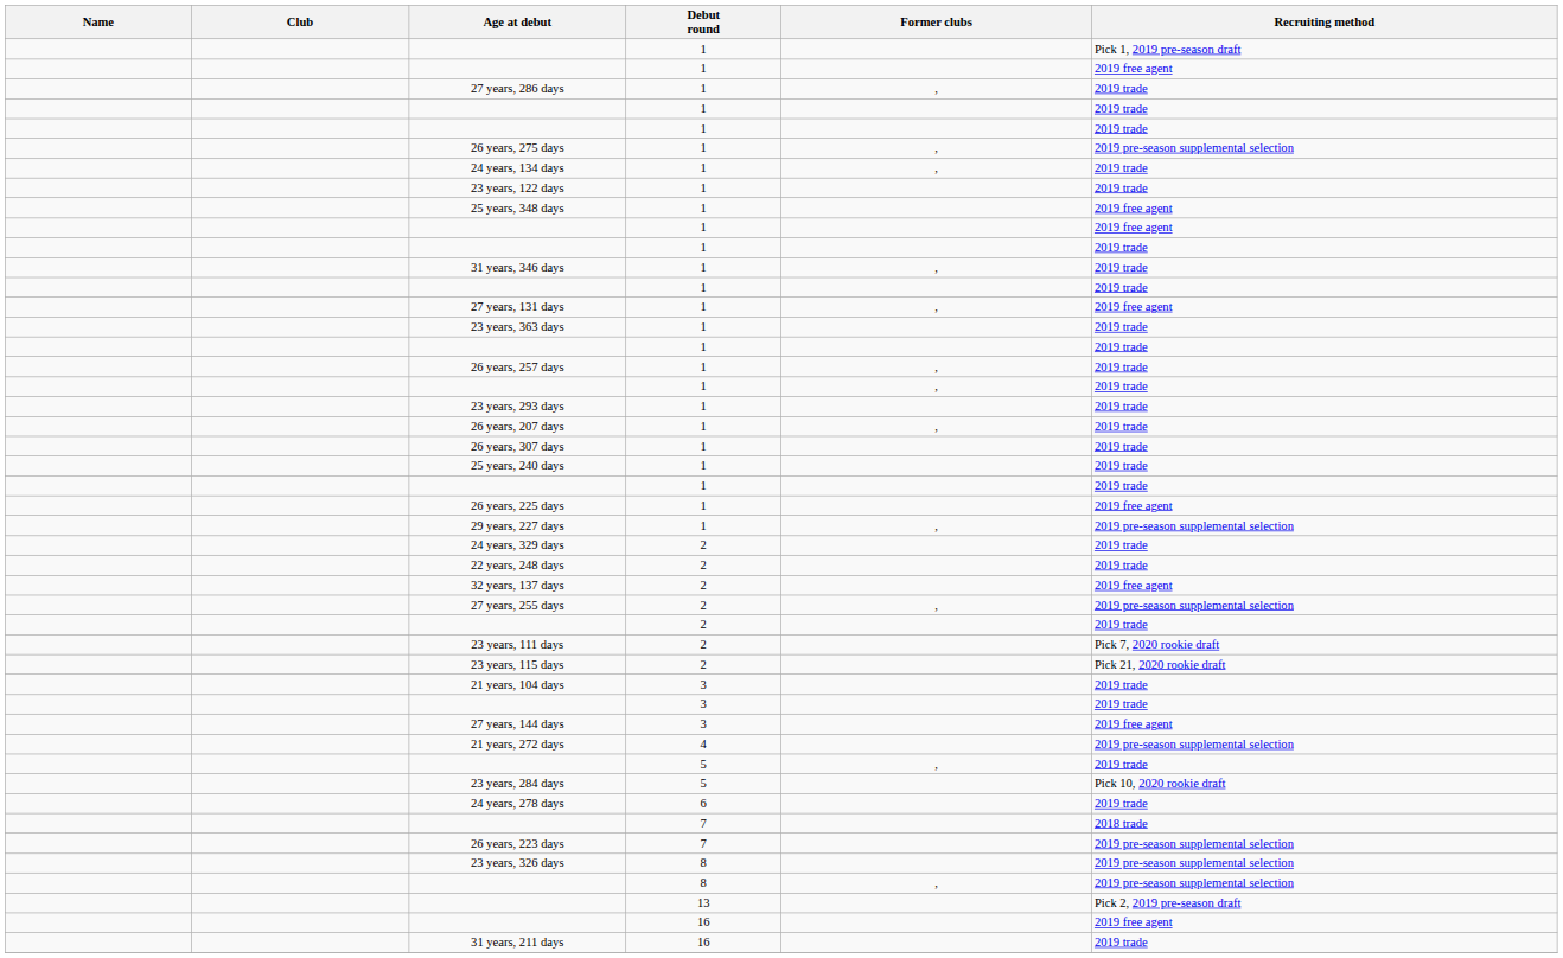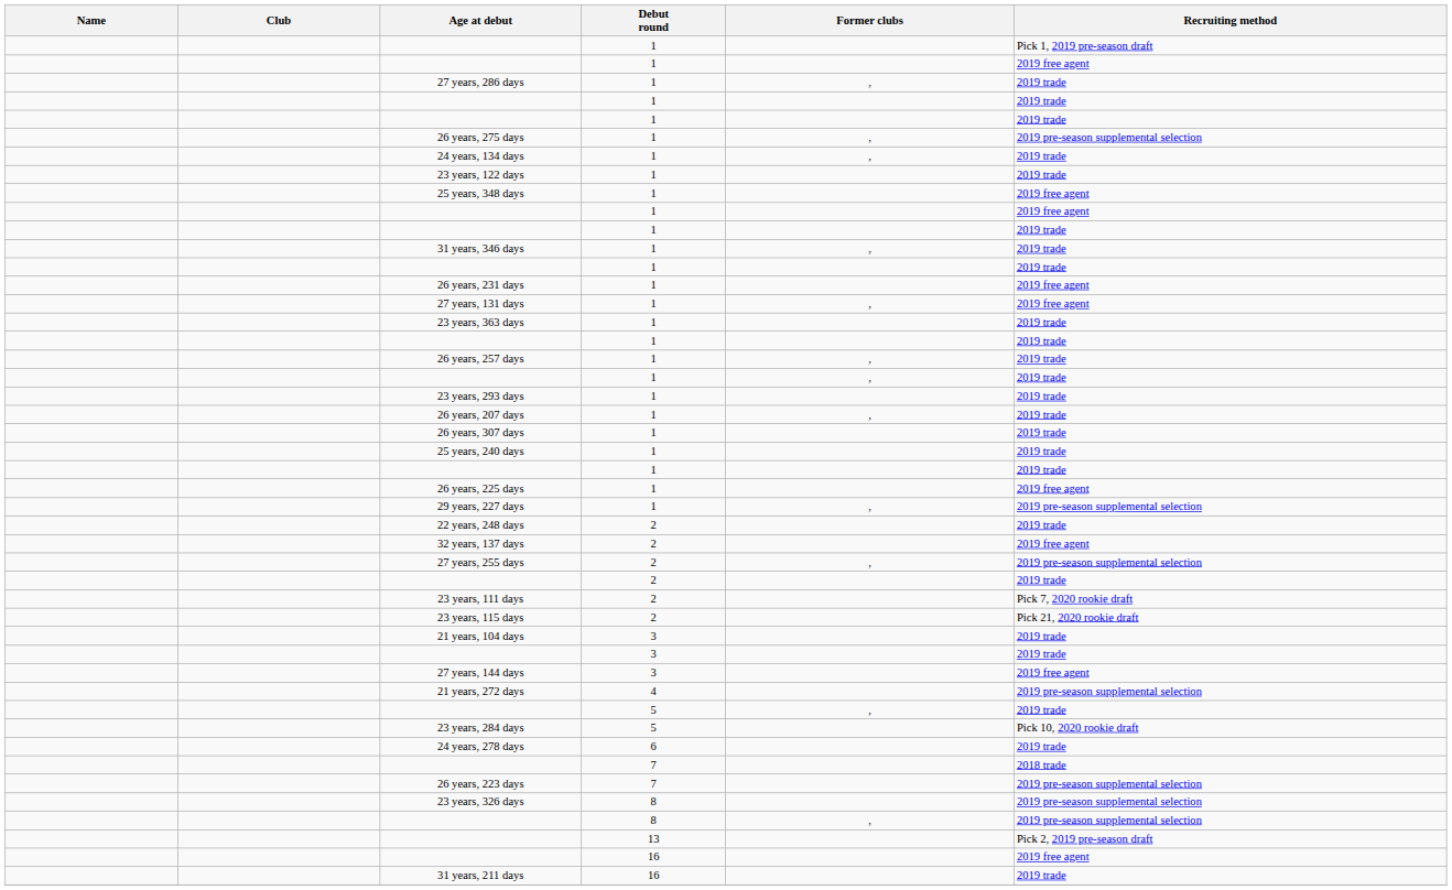+ row: 26 years, 231 days | 1 | 2019 free agent
- row: 24 years, 329 days | 2 | 2019 trade
